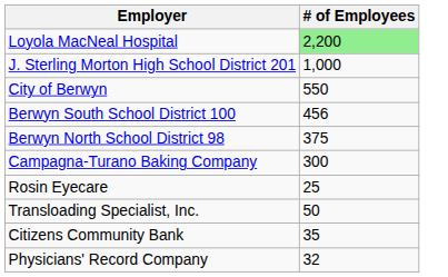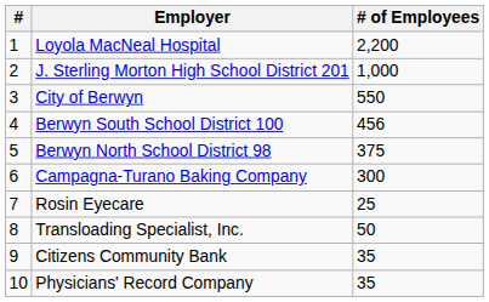+ column: # | 1 | 2 | 3 | 4 | 5 | 6 | 7 | 8 | 9 | 10
Loyola MacNeal Hospital | # of Employees: lightgreen background -> no background
Physicians' Record Company | # of Employees: 32 -> 35
